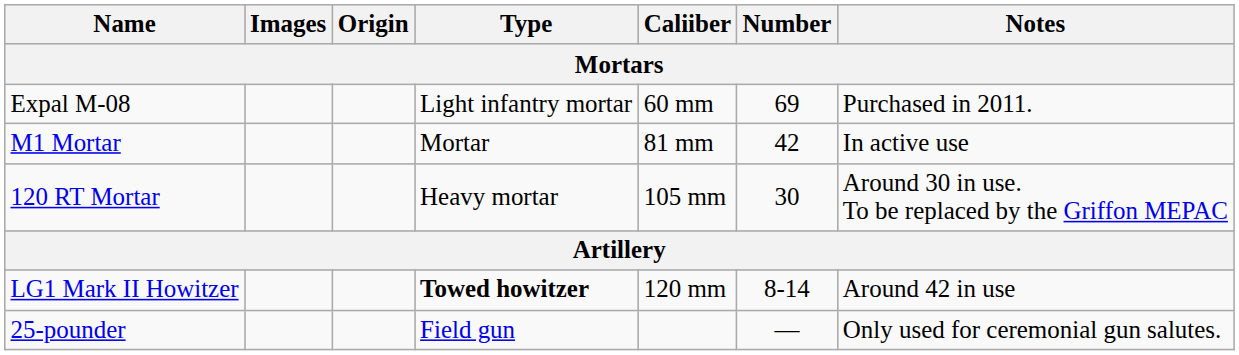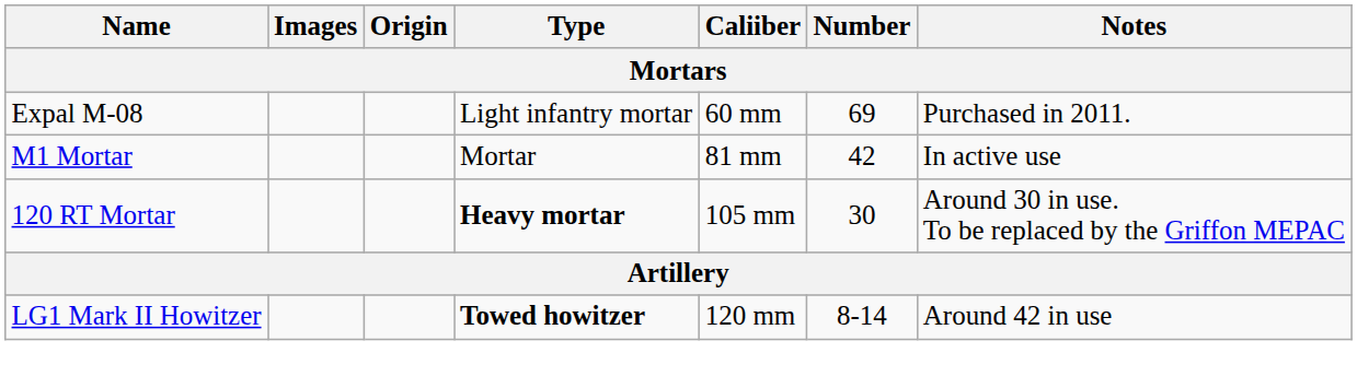120 RT Mortar | Type: normal -> bold
- row: 25-pounder | Field gun | — | Only used for ceremonial gun salutes.
